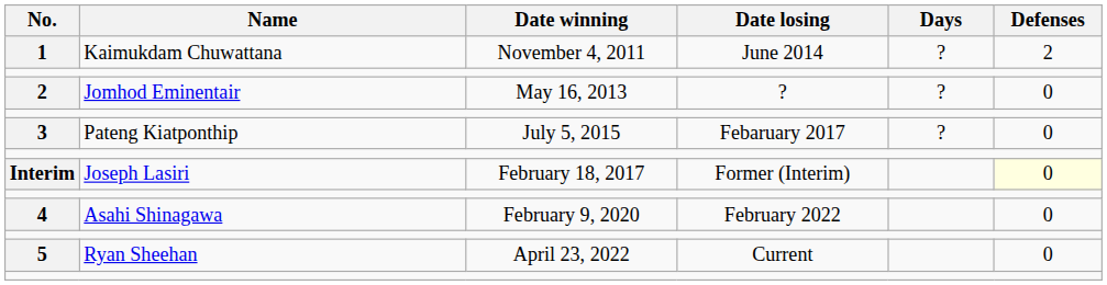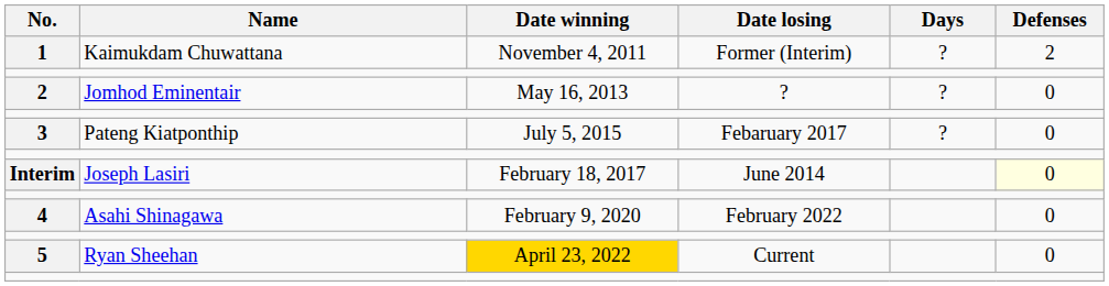1 | Date losing: June 2014 -> Former (Interim)
Interim | Date losing: Former (Interim) -> June 2014
5 | Date winning: no background -> gold background
